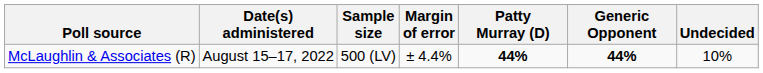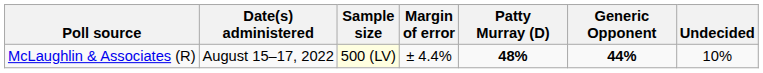McLaughlin & Associates (R) | Sample size: no background -> lightyellow background
McLaughlin & Associates (R) | Patty Murray (D): 44% -> 48%
